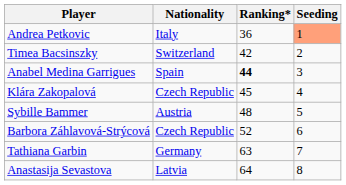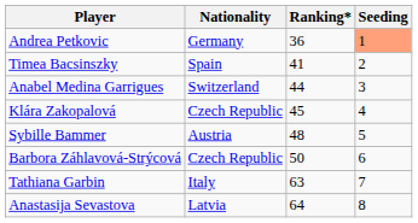Andrea Petkovic | Nationality: Italy -> Germany
Timea Bacsinszky | Nationality: Switzerland -> Spain
Timea Bacsinszky | Ranking*: 42 -> 41
Anabel Medina Garrigues | Nationality: Spain -> Switzerland
Anabel Medina Garrigues | Ranking*: bold -> normal
Barbora Záhlavová-Strýcová | Ranking*: 52 -> 50
Tathiana Garbin | Nationality: Germany -> Italy
